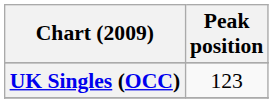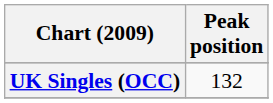UK Singles (OCC) | Peak position: 123 -> 132
